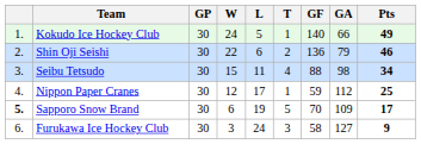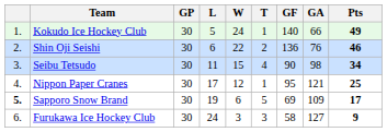columns swapped: W <-> L
Shin Oji Seishi | GA: 79 -> 76
Seibu Tetsudo | GF: 88 -> 90
Nippon Paper Cranes | GF: 59 -> 95
Nippon Paper Cranes | GA: 112 -> 121
Sapporo Snow Brand | GF: 70 -> 69
